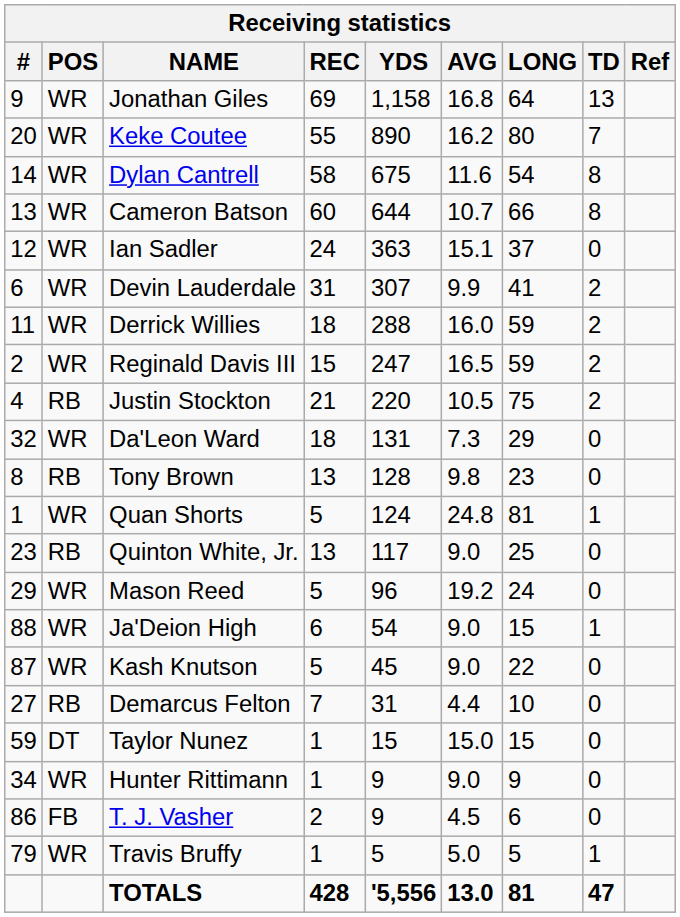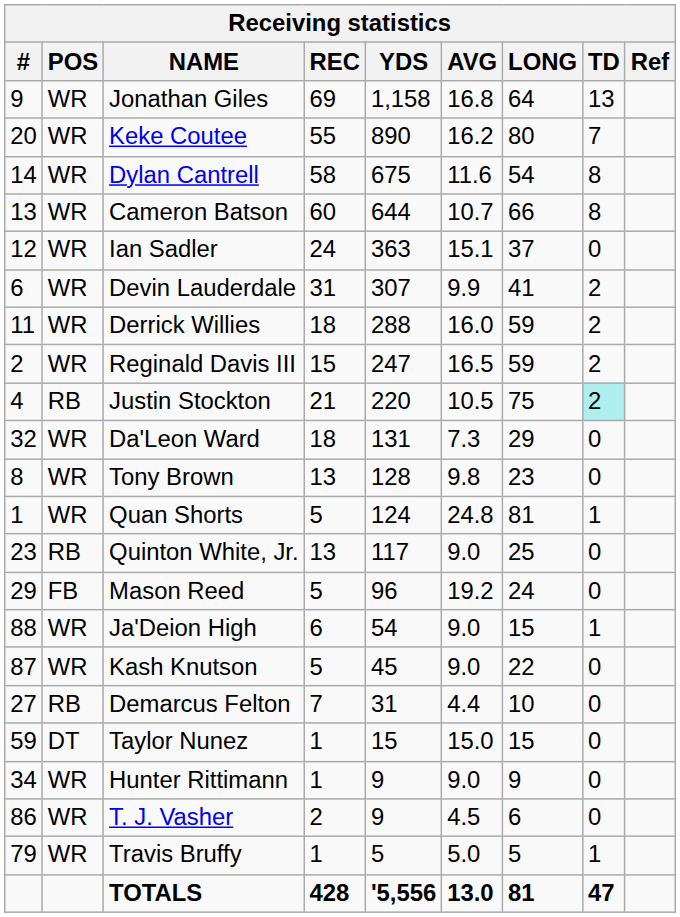Justin Stockton | TD: no background -> paleturquoise background
Tony Brown | POS: RB -> WR
Mason Reed | POS: WR -> FB
T. J. Vasher | POS: FB -> WR
